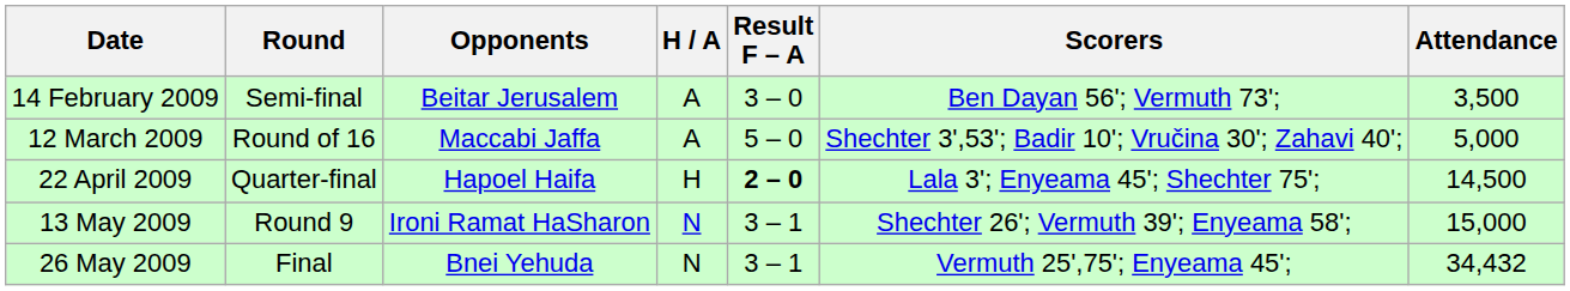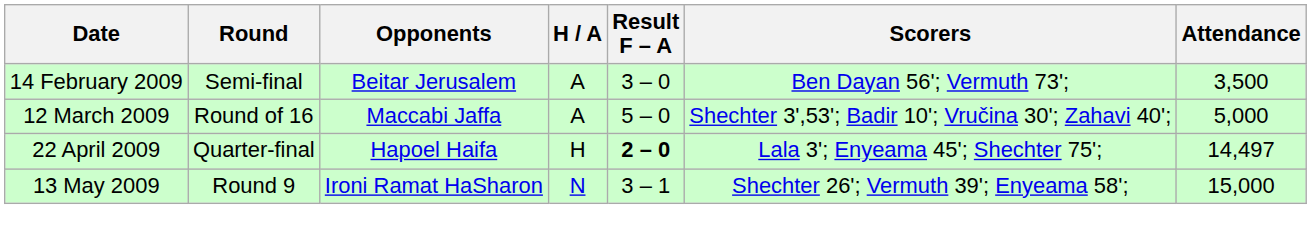22 April 2009 | Attendance: 14,500 -> 14,497
- row: 26 May 2009 | Final | Bnei Yehuda | N | 3 – 1 | Vermuth 25',75'; Enyeama 45'; | 34,432
